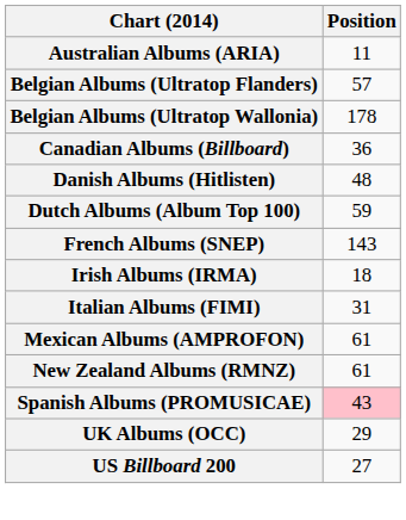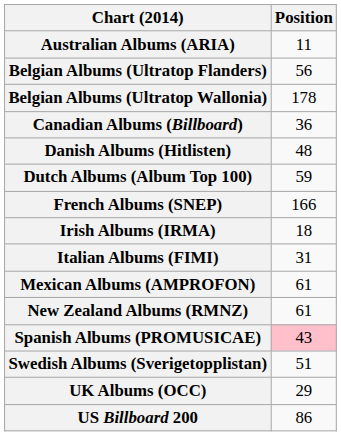Belgian Albums (Ultratop Flanders) | Position: 57 -> 56
French Albums (SNEP) | Position: 143 -> 166
+ row: Swedish Albums (Sverigetopplistan) | 51
US Billboard 200 | Position: 27 -> 86
